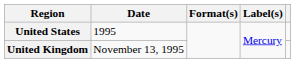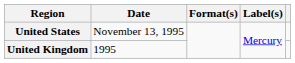United States | Date: 1995 -> November 13, 1995
United Kingdom | Date: November 13, 1995 -> 1995
